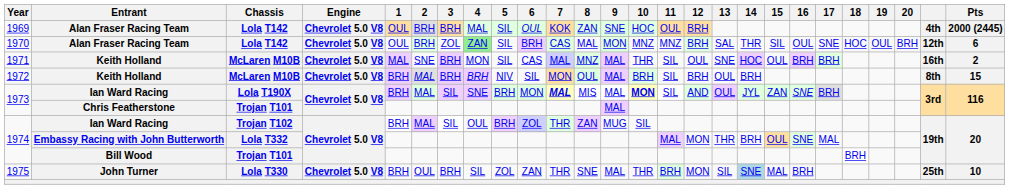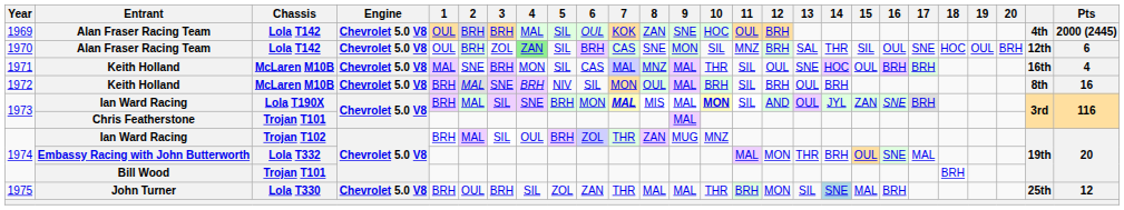1970 | 8: MAL -> SNE
1970 | 10: MNZ -> SIL
1971 | Pts: 2 -> 4
1972 | 3: BRH -> SNE
1972 | Pts: 15 -> 16
1974 / Ian Ward Racing | 10: SIL -> MNZ
1975 | 8: SNE -> MAL
1975 | Pts: 10 -> 12
